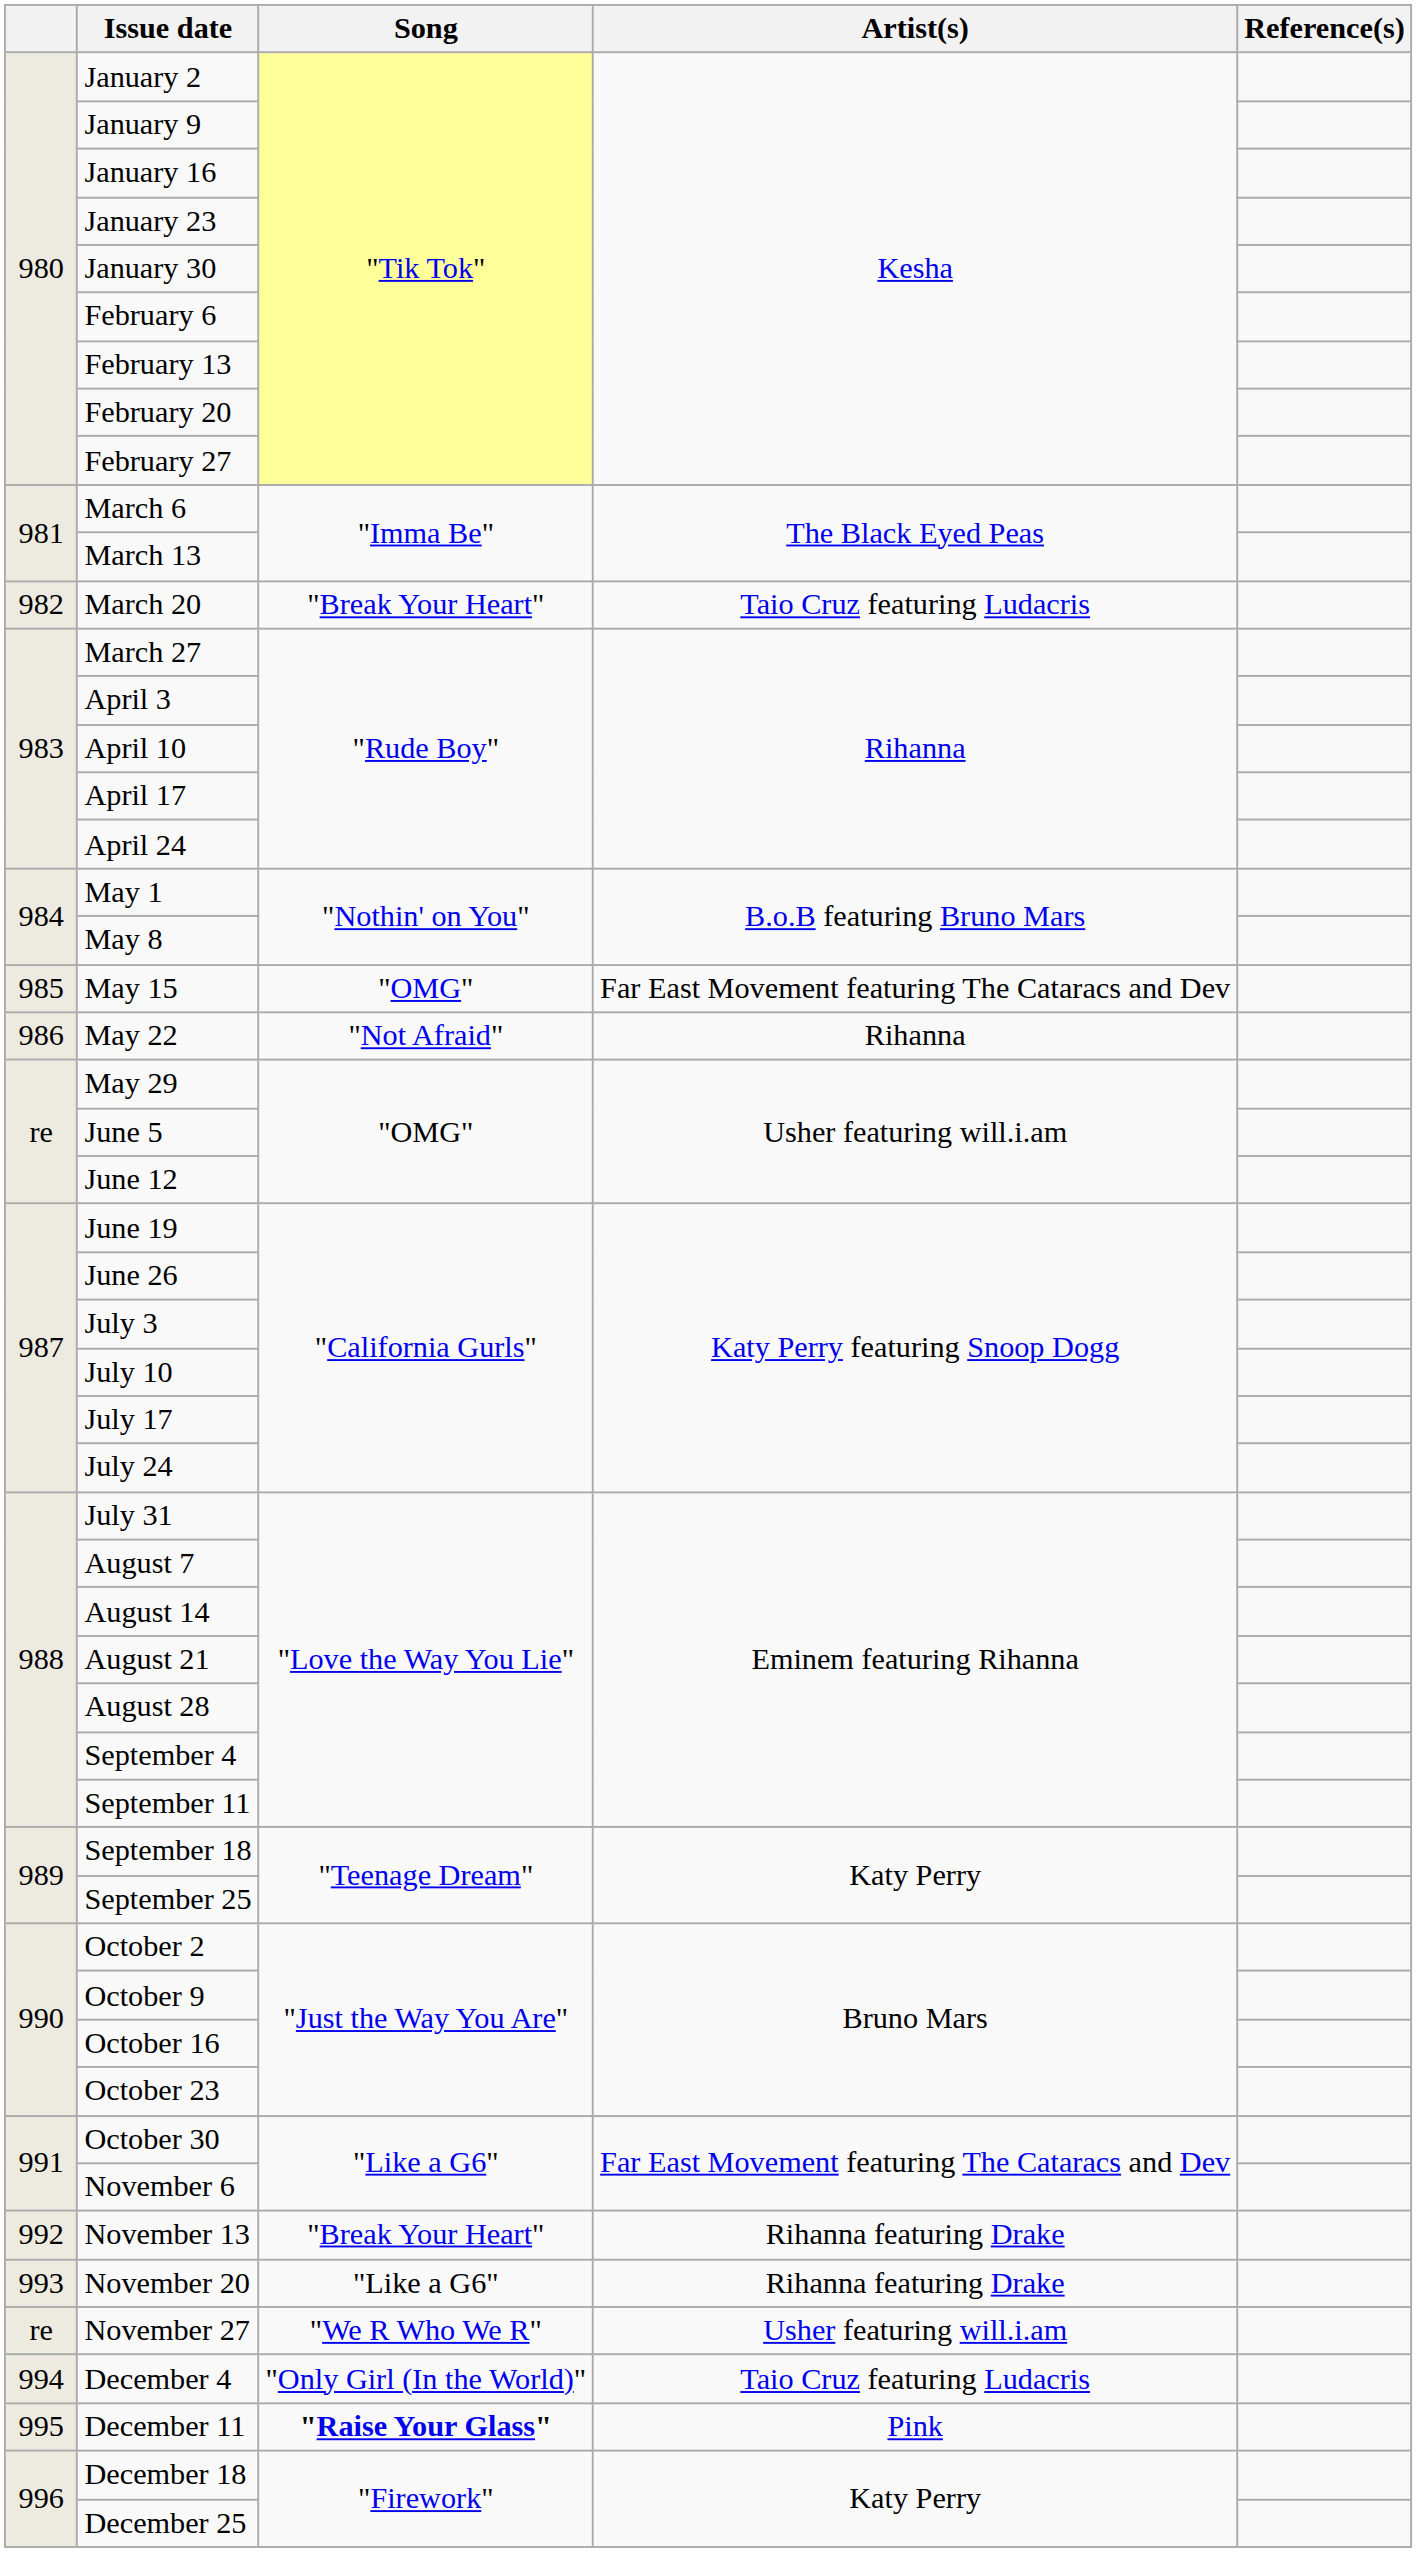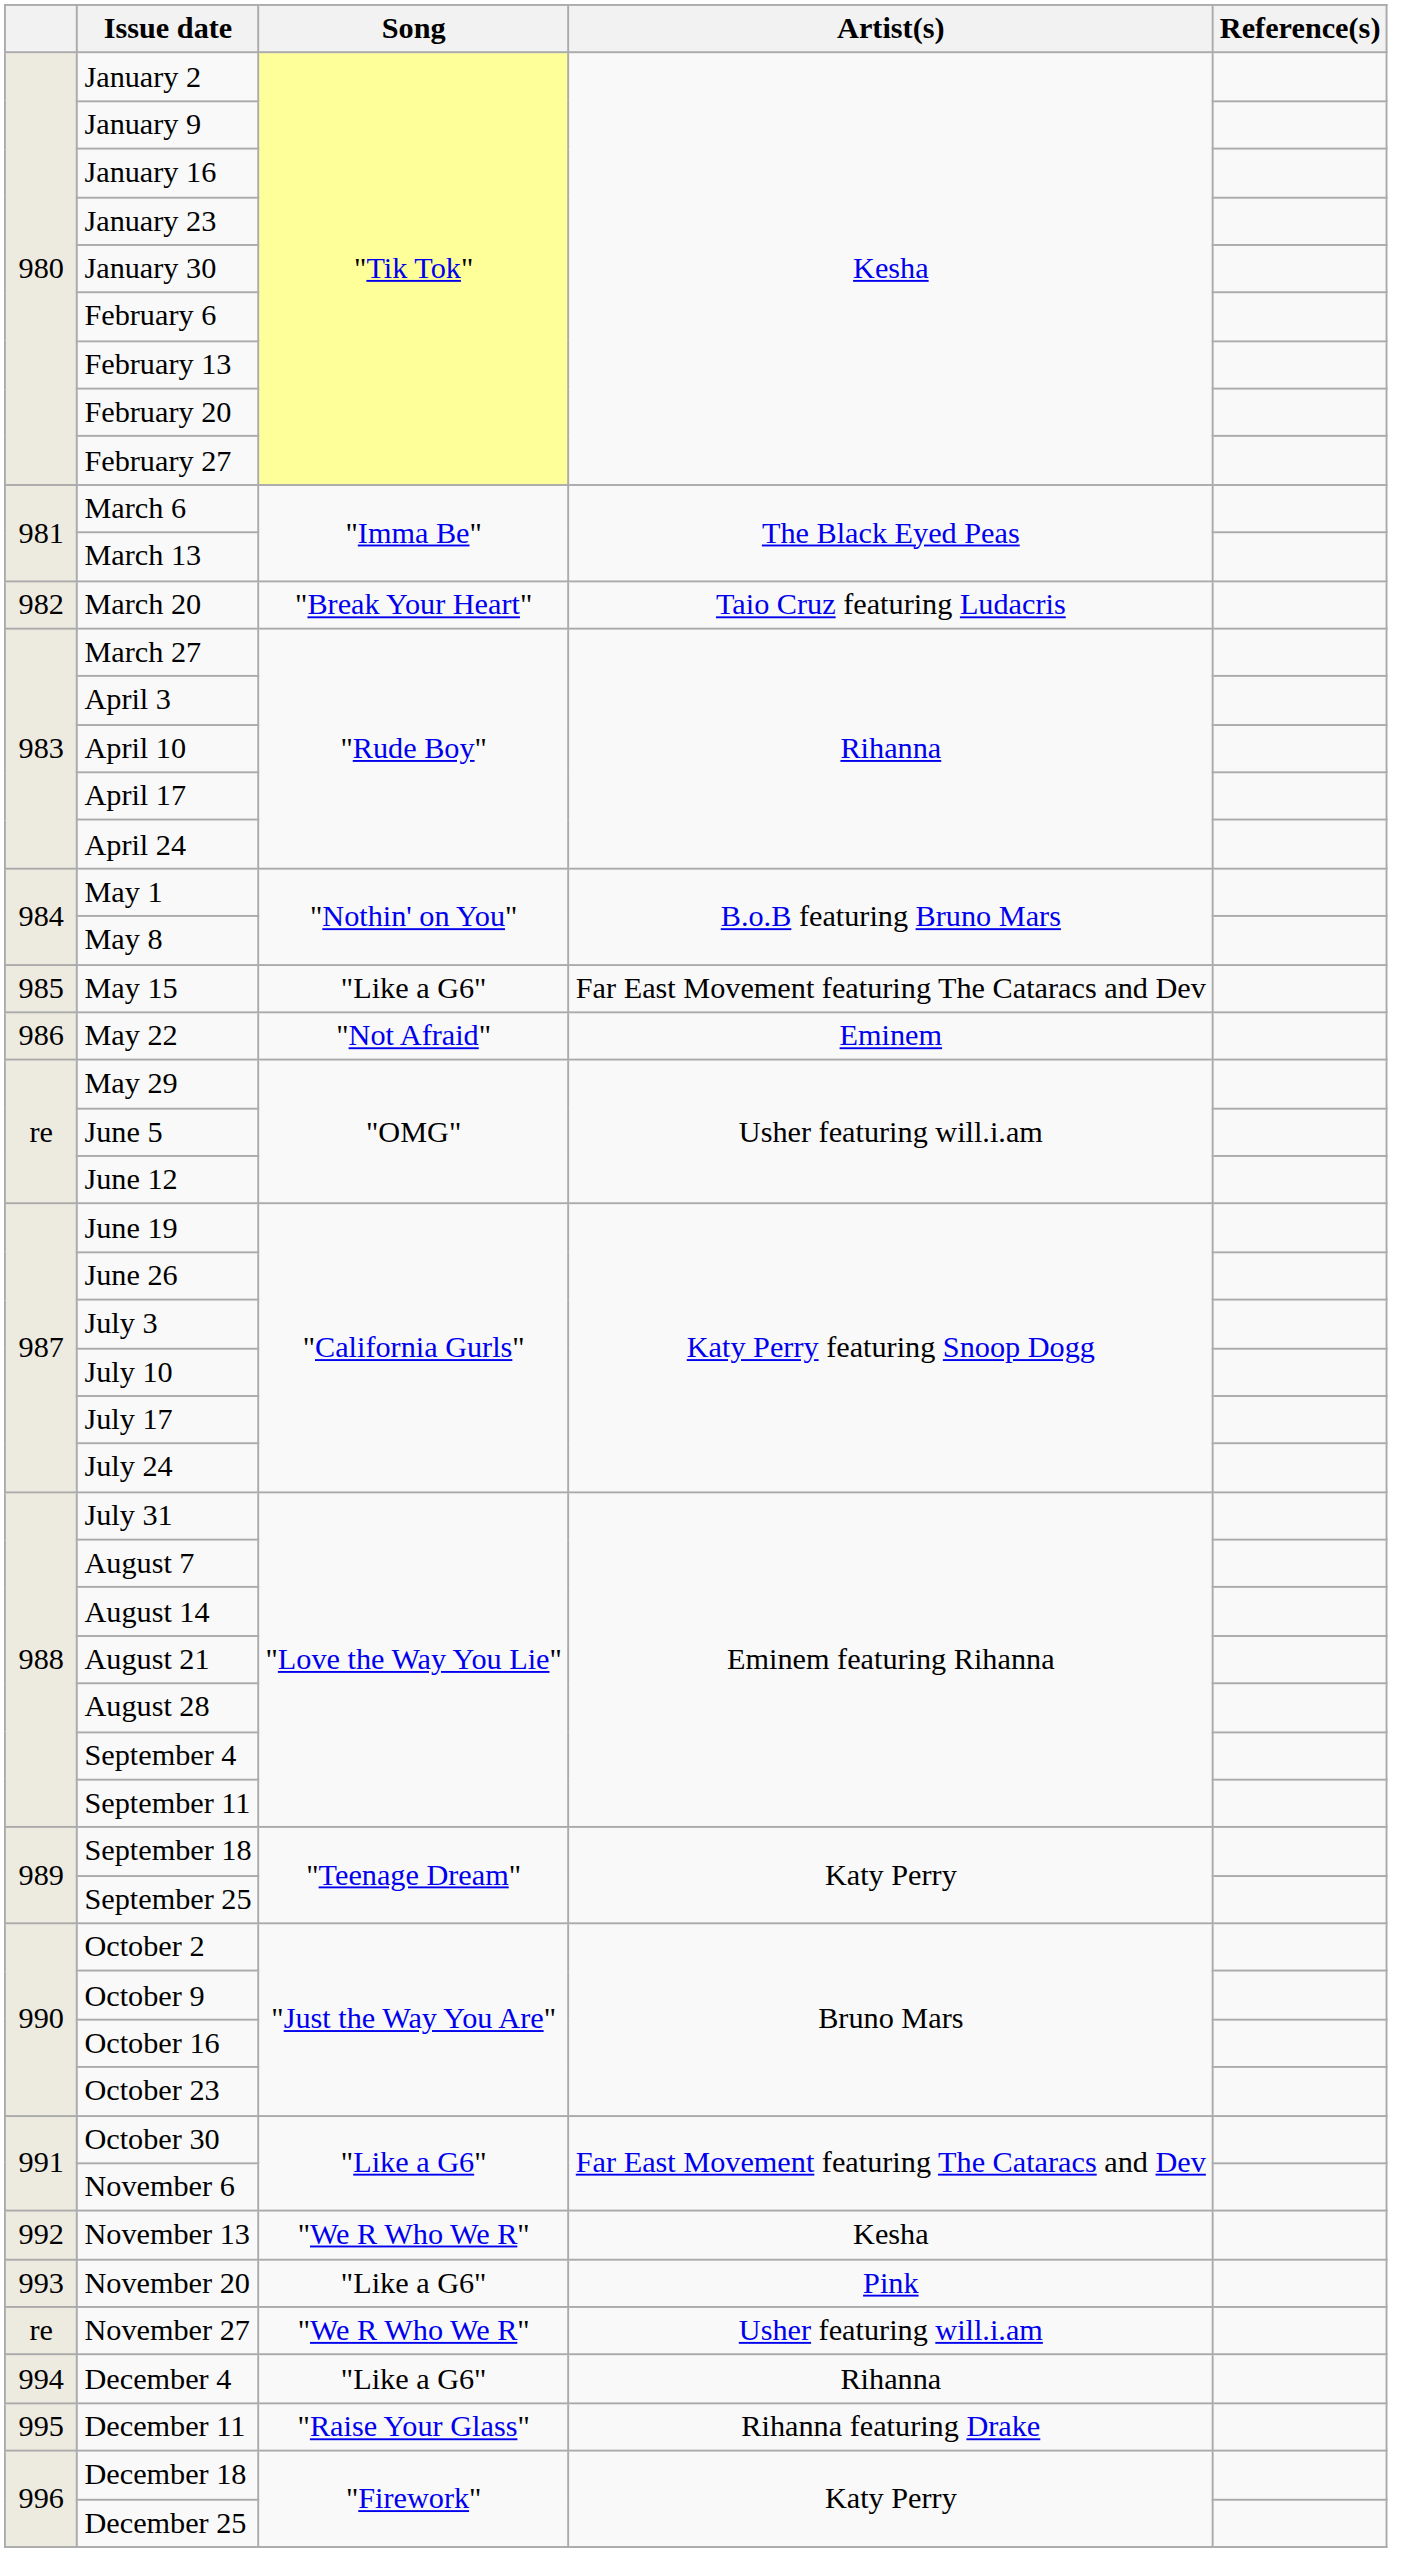May 15 | Song: "OMG" -> "Like a G6"
May 22 | Artist(s): Rihanna -> Eminem
November 13 | Song: "Break Your Heart" -> "We R Who We R"
November 13 | Artist(s): Rihanna featuring Drake -> Kesha
November 20 | Artist(s): Rihanna featuring Drake -> Pink
December 4 | Song: "Only Girl (In the World)" -> "Like a G6"
December 4 | Artist(s): Taio Cruz featuring Ludacris -> Rihanna
December 11 | Song: bold -> normal
December 11 | Artist(s): Pink -> Rihanna featuring Drake
